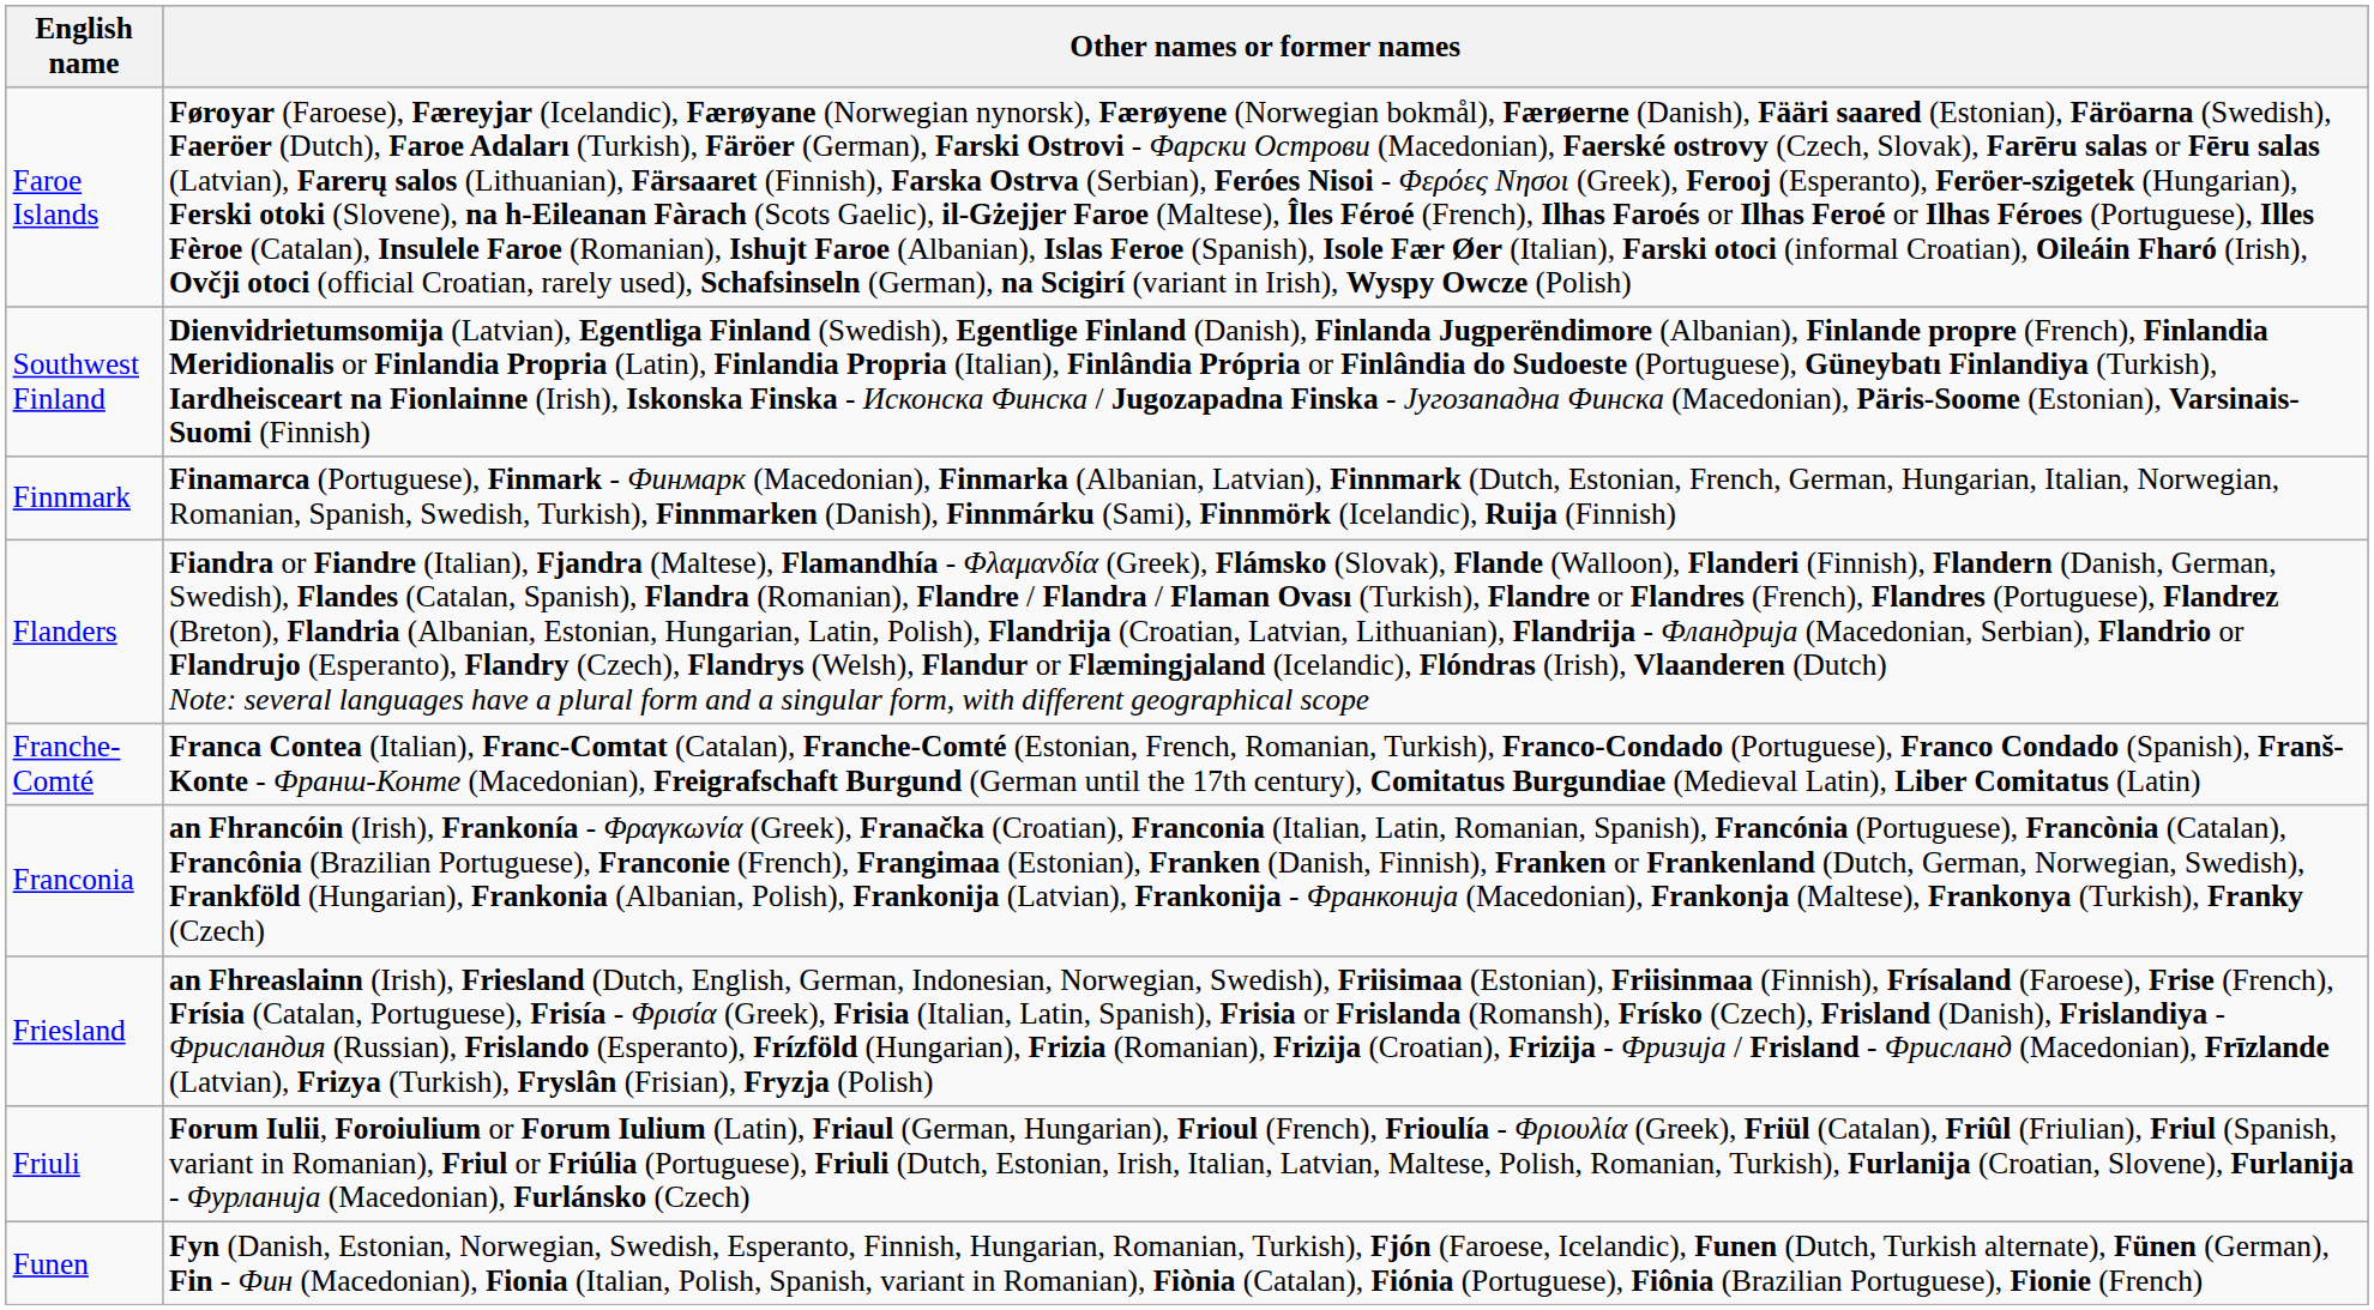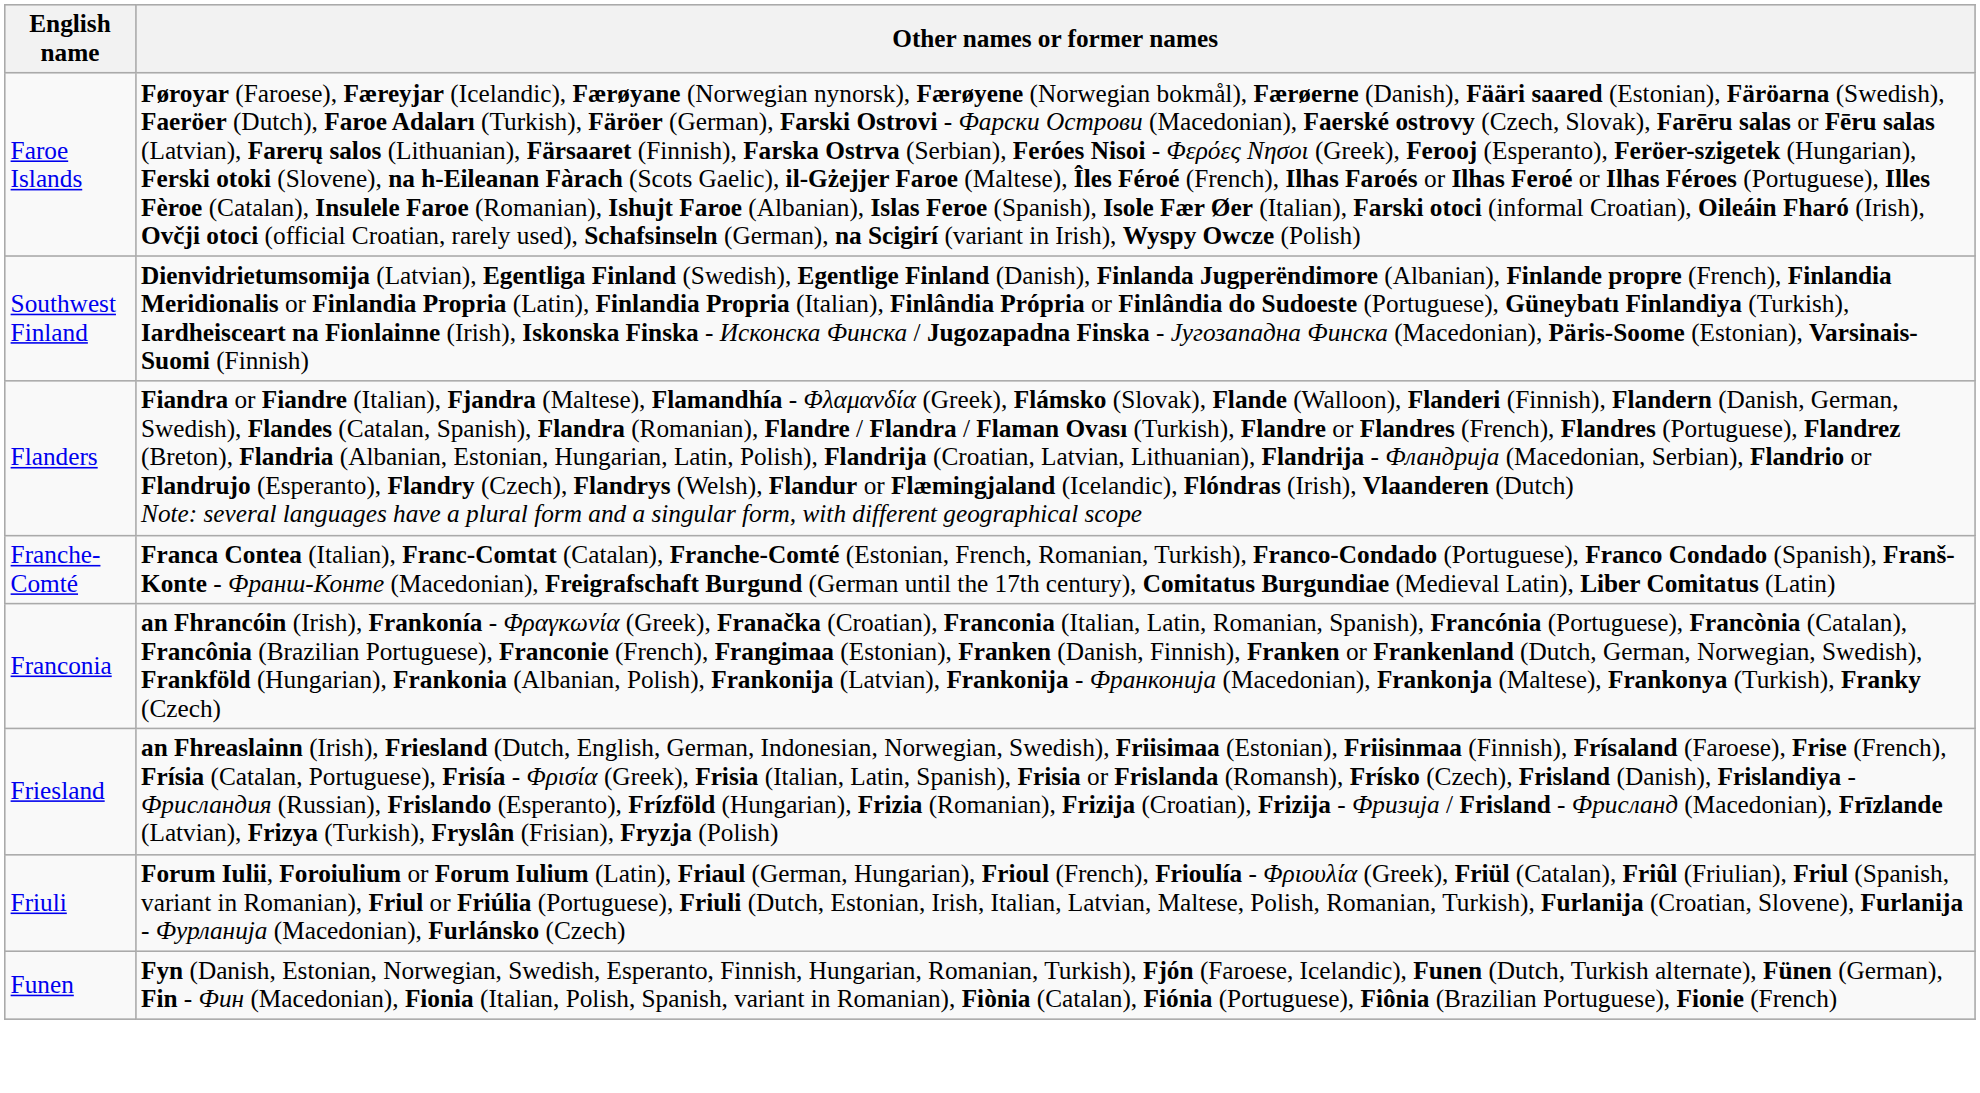- row: Finnmark | Finamarca (Portuguese), Finmark - Финмарк (Macedonian), Finmarka (Albanian, Latvian), Finnmark (Dutch, Estonian, French, German, Hungarian, Italian, Norwegian, Romanian, Spanish, Swedish, Turkish), Finnmarken (Danish), Finnmárku (Sami), Finnmörk (Icelandic), Ruija (Finnish)
